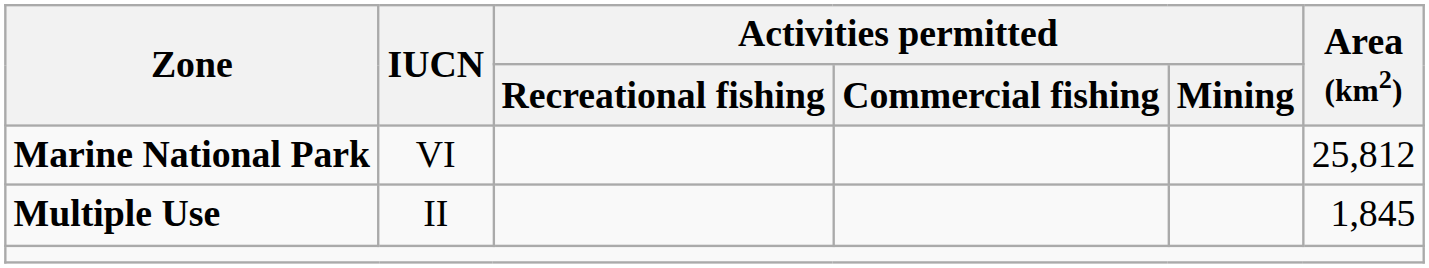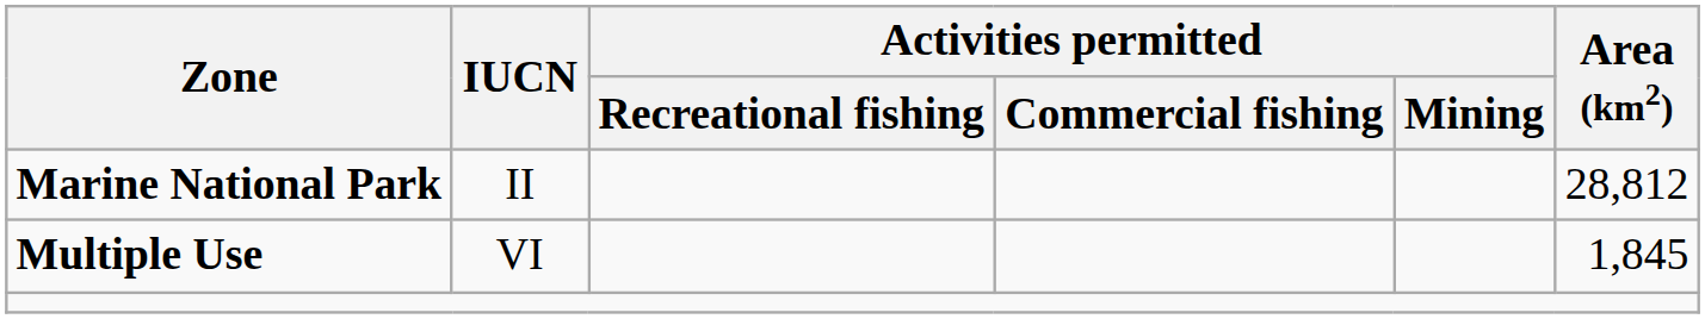Marine National Park | IUCN: VI -> II
Marine National Park | Area (km2): 25,812 -> 28,812
Multiple Use | IUCN: II -> VI
